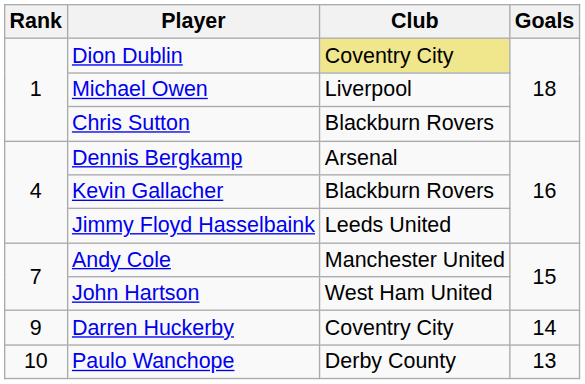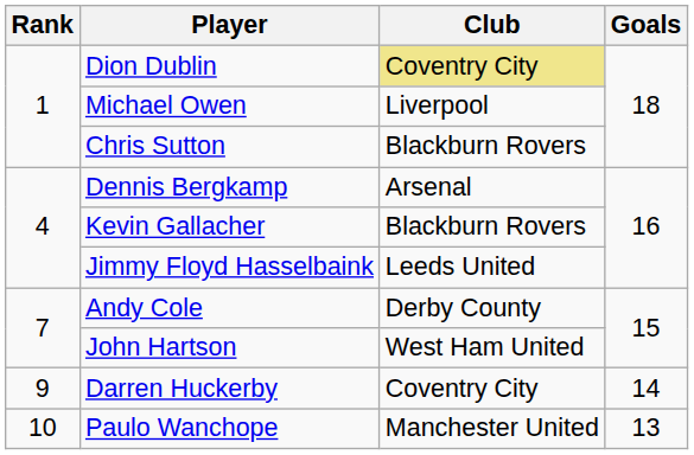Andy Cole | Club: Manchester United -> Derby County
Paulo Wanchope | Club: Derby County -> Manchester United
